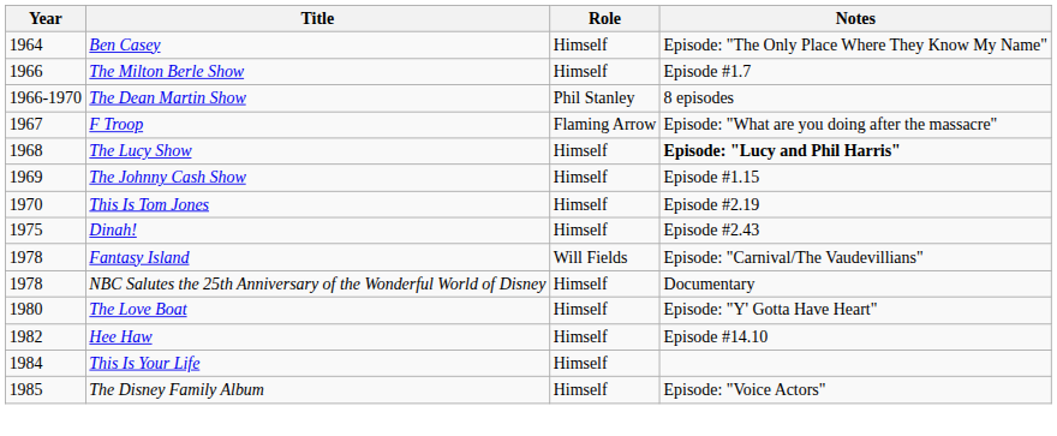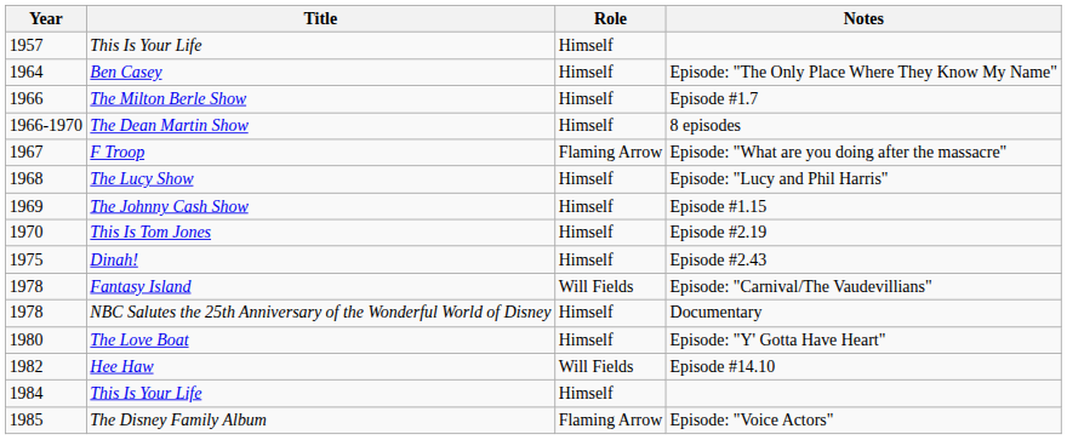+ row: 1957 | This Is Your Life | Himself
The Dean Martin Show | Role: Phil Stanley -> Himself
The Lucy Show | Notes: bold -> normal
Hee Haw | Role: Himself -> Will Fields
The Disney Family Album | Role: Himself -> Flaming Arrow
